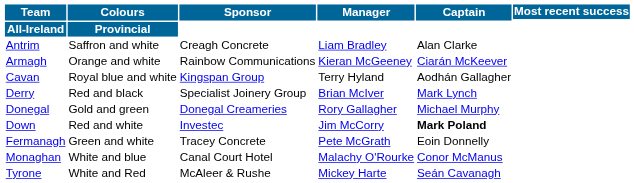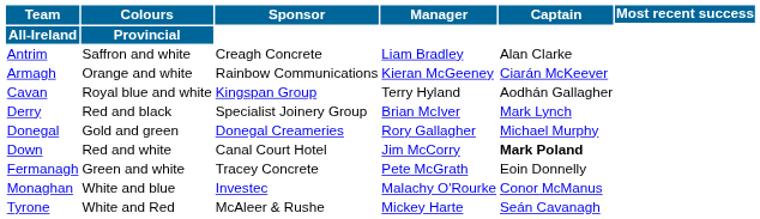Down | Sponsor: Investec -> Canal Court Hotel
Monaghan | Sponsor: Canal Court Hotel -> Investec
